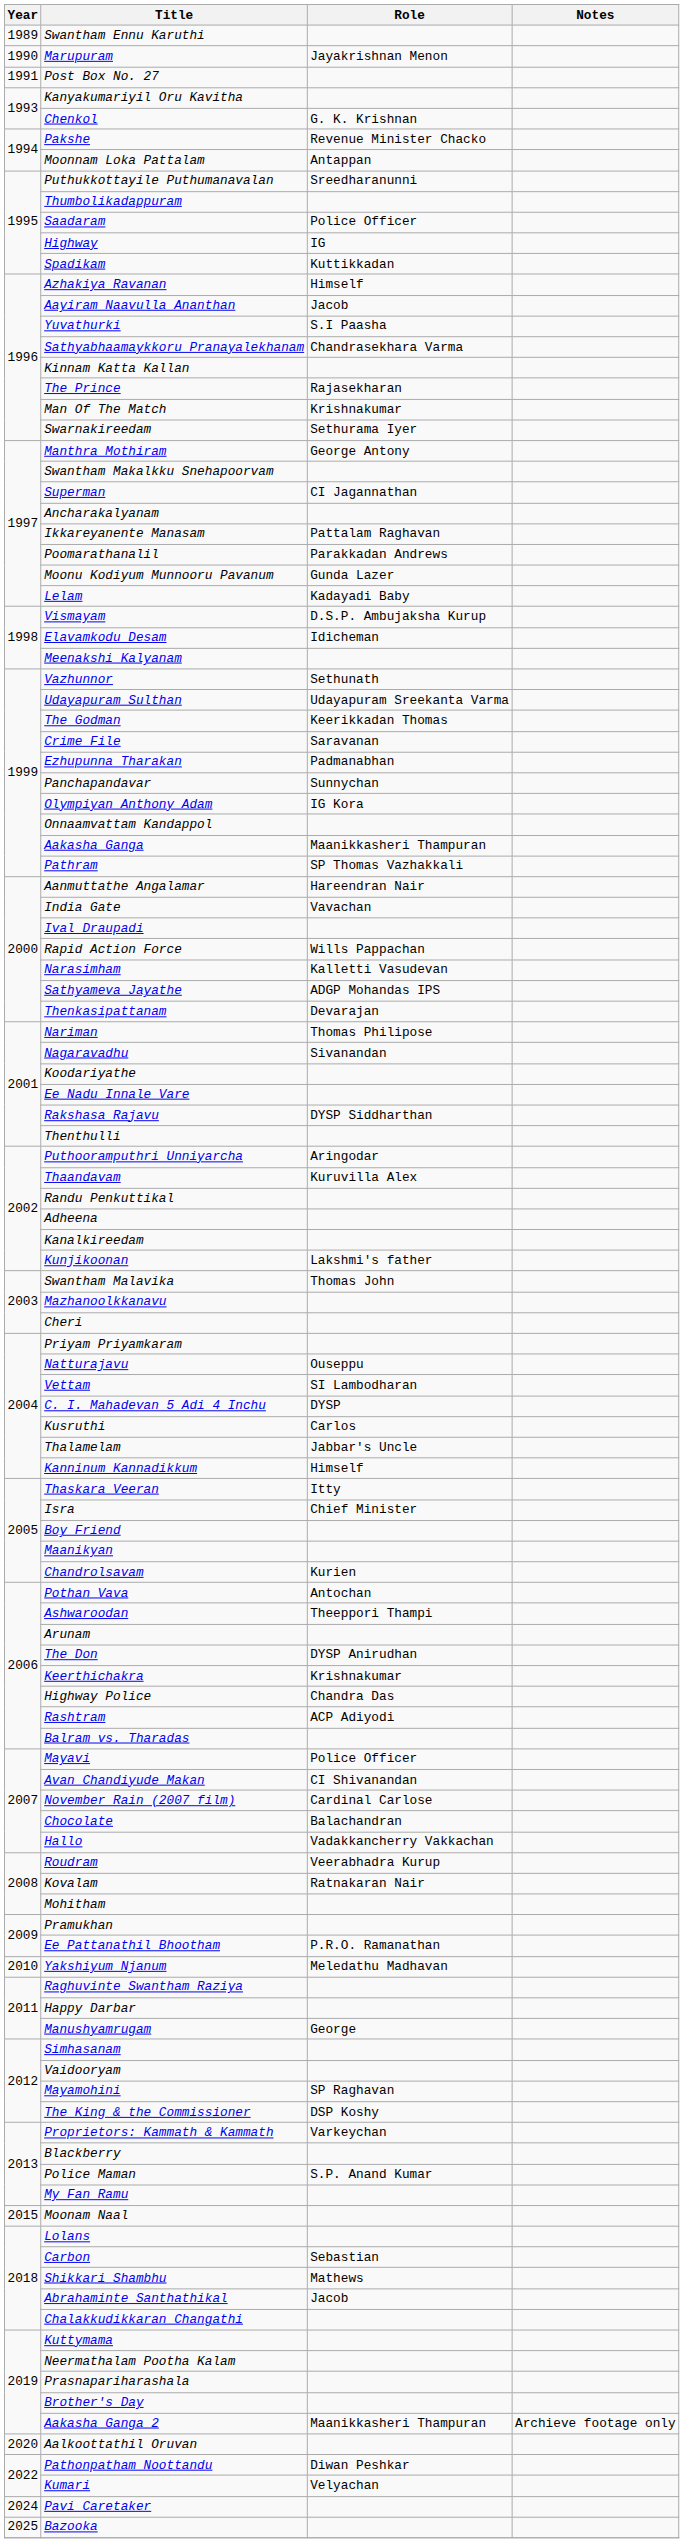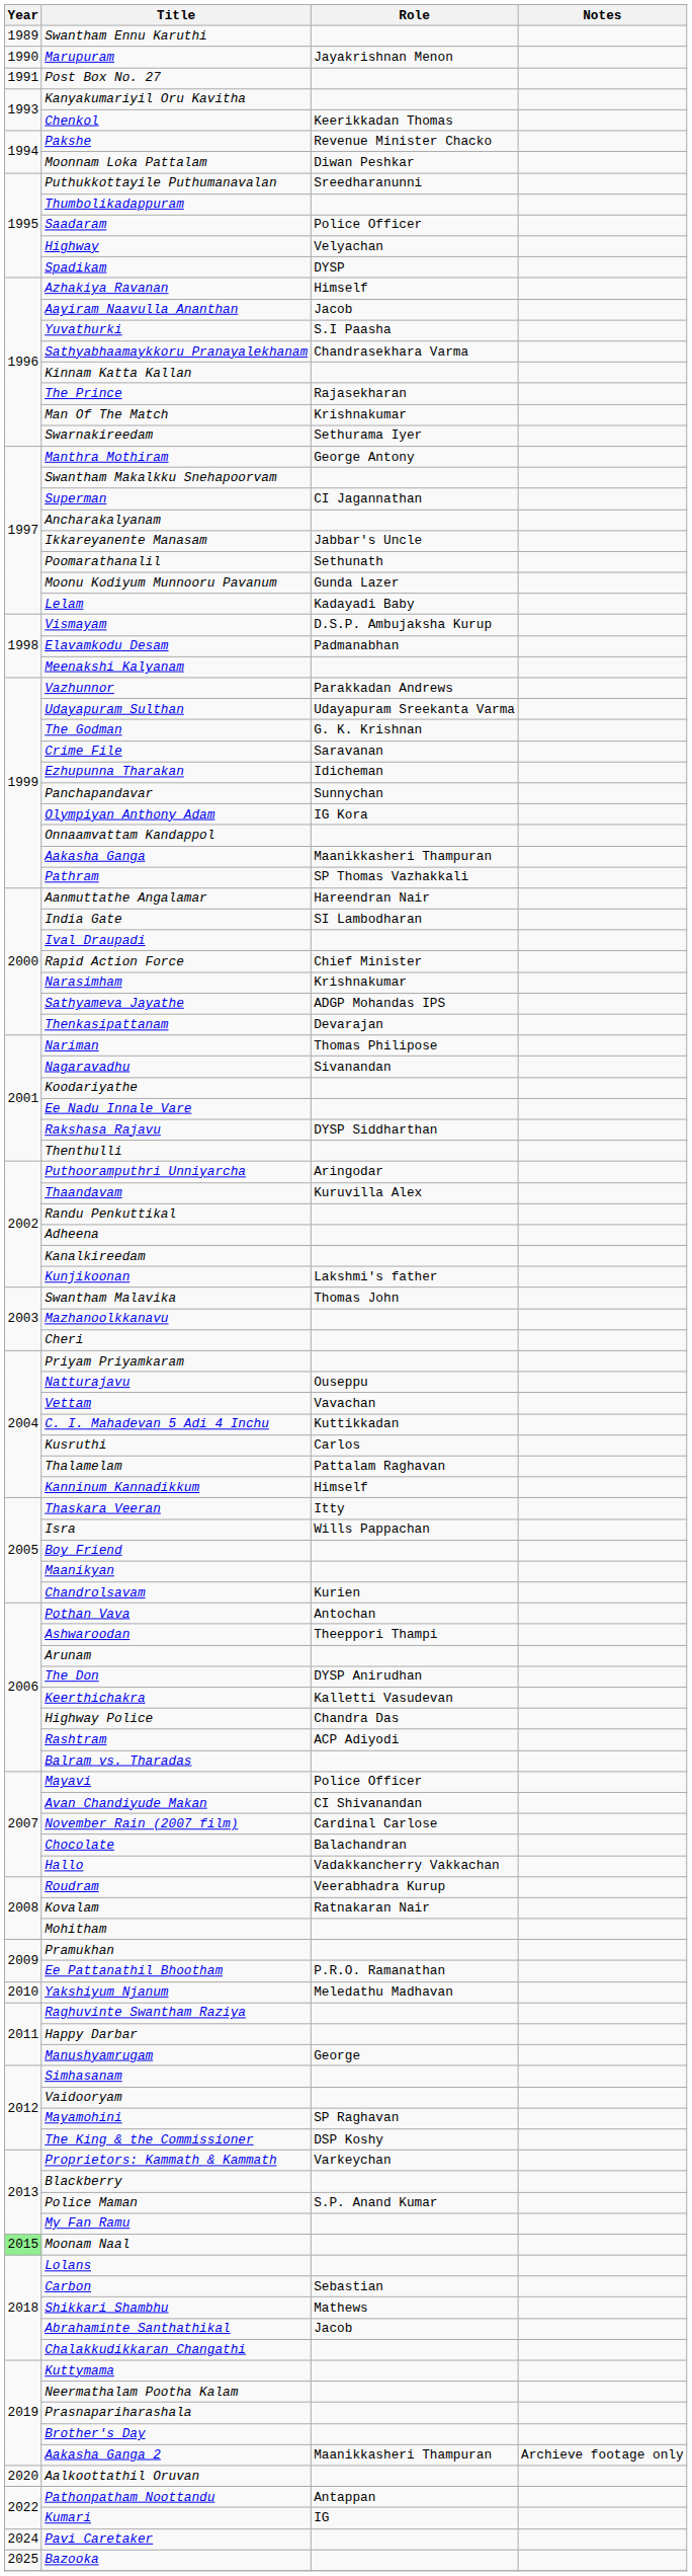Chenkol | Role: G. K. Krishnan -> Keerikkadan Thomas
Moonnam Loka Pattalam | Role: Antappan -> Diwan Peshkar
Highway | Role: IG -> Velyachan
Spadikam | Role: Kuttikkadan -> DYSP
Ikkareyanente Manasam | Role: Pattalam Raghavan -> Jabbar's Uncle
Poomarathanalil | Role: Parakkadan Andrews -> Sethunath
Elavamkodu Desam | Role: Idicheman -> Padmanabhan
Vazhunnor | Role: Sethunath -> Parakkadan Andrews
The Godman | Role: Keerikkadan Thomas -> G. K. Krishnan
Ezhupunna Tharakan | Role: Padmanabhan -> Idicheman
India Gate | Role: Vavachan -> SI Lambodharan
Rapid Action Force | Role: Wills Pappachan -> Chief Minister
Narasimham | Role: Kalletti Vasudevan -> Krishnakumar
Vettam | Role: SI Lambodharan -> Vavachan
C. I. Mahadevan 5 Adi 4 Inchu | Role: DYSP -> Kuttikkadan
Thalamelam | Role: Jabbar's Uncle -> Pattalam Raghavan
Isra | Role: Chief Minister -> Wills Pappachan
Keerthichakra | Role: Krishnakumar -> Kalletti Vasudevan
Moonam Naal | Year: no background -> lightgreen background
Pathonpatham Noottandu | Role: Diwan Peshkar -> Antappan
Kumari | Role: Velyachan -> IG
